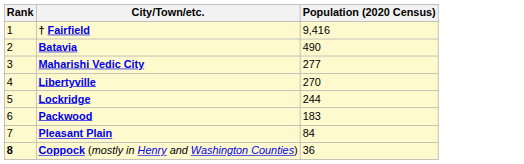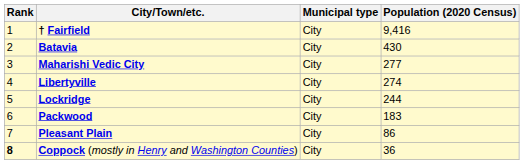+ column: Municipal type | City | City | City | City | City | City | City | City
Batavia | Population (2020 Census): 490 -> 430
Libertyville | Population (2020 Census): 270 -> 274
Pleasant Plain | Population (2020 Census): 84 -> 86
